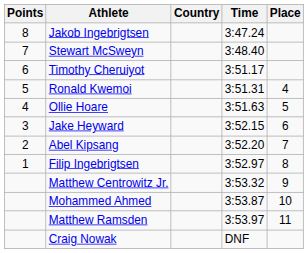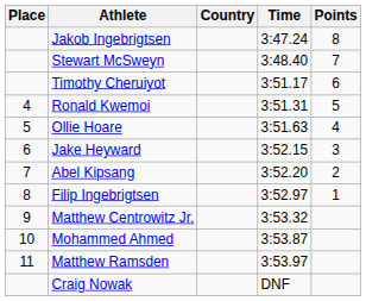columns swapped: Place <-> Points
